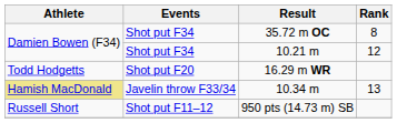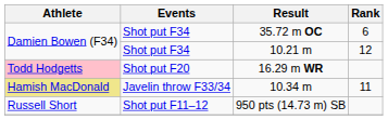35.72 m OC | Rank: 8 -> 6
16.29 m WR | Athlete: no background -> pink background
10.34 m | Rank: 13 -> 11
